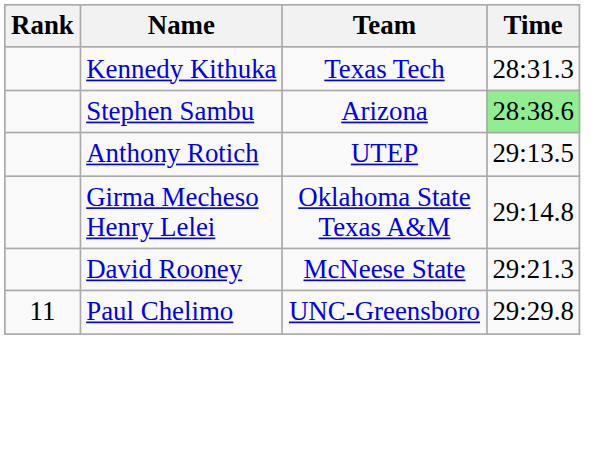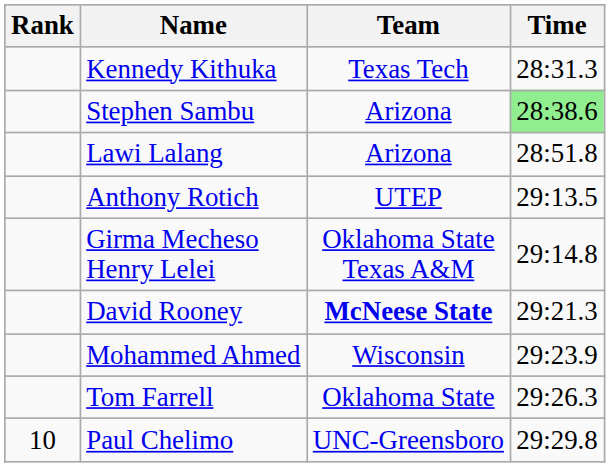+ row: Lawi Lalang | Arizona | 28:51.8
David Rooney | Team: normal -> bold
+ row: Mohammed Ahmed | Wisconsin | 29:23.9
+ row: Tom Farrell | Oklahoma State | 29:26.3
Paul Chelimo | Rank: 11 -> 10
